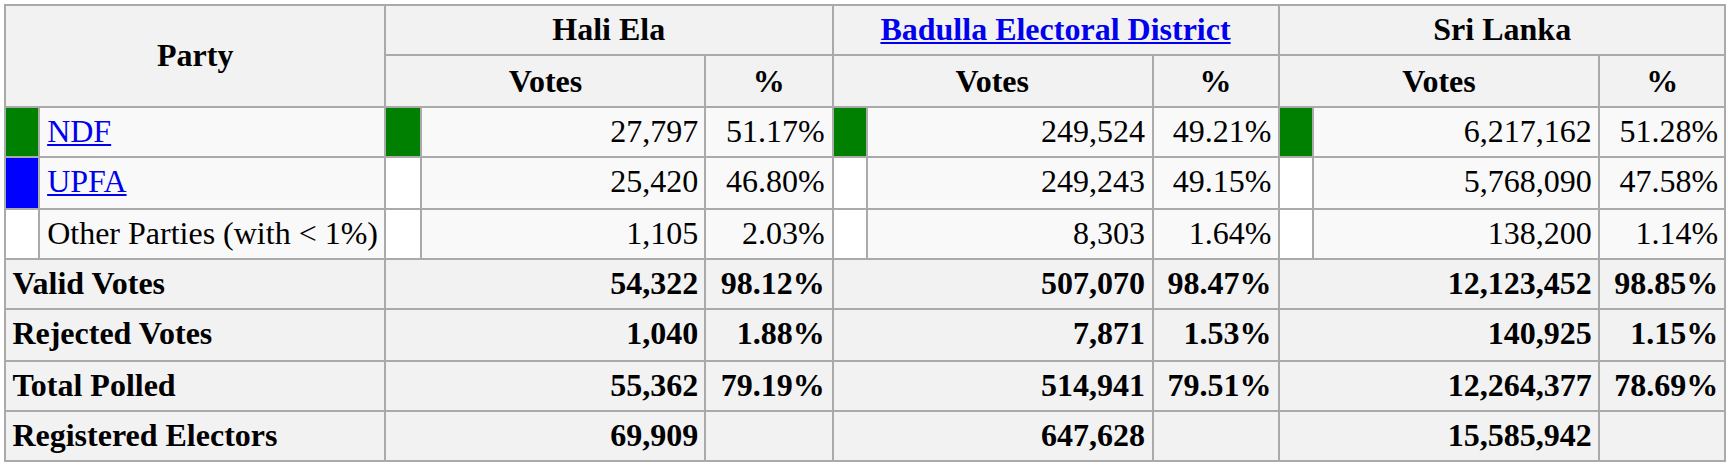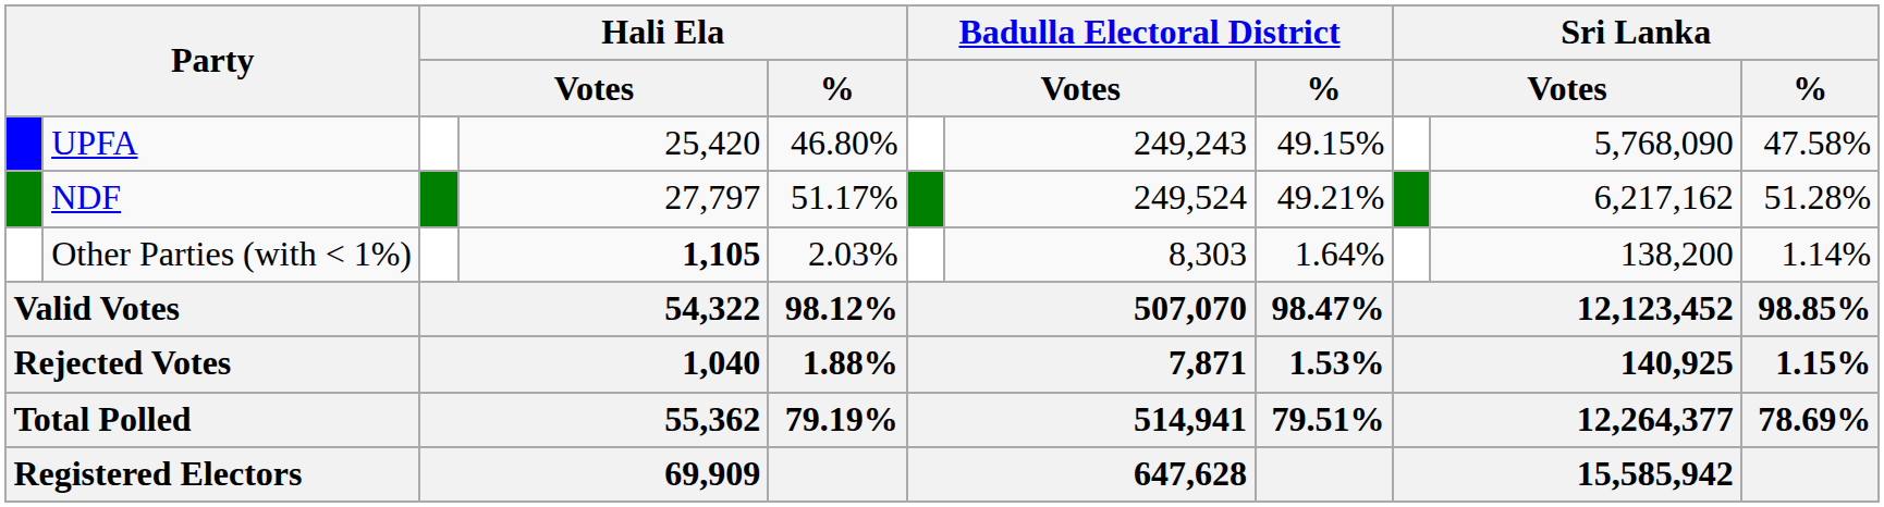rows swapped: NDF <-> UPFA
Other Parties (with < 1%) | column 4: normal -> bold
